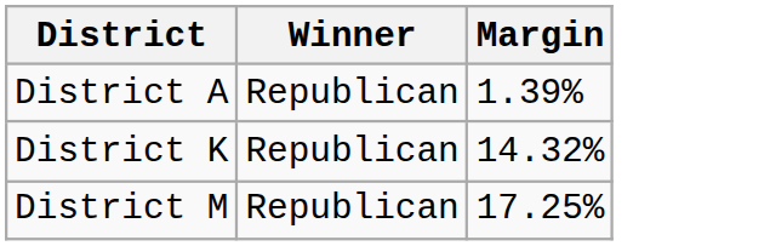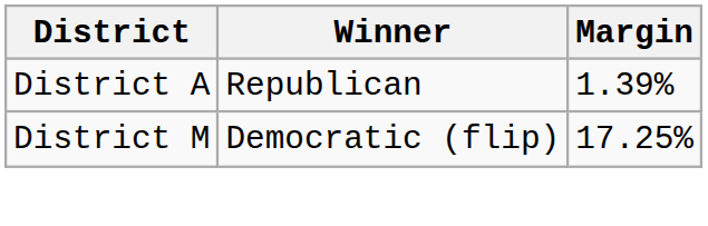- row: District K | Republican | 14.32%
District M | Winner: Republican -> Democratic (flip)
